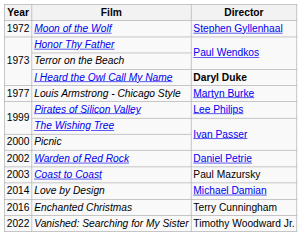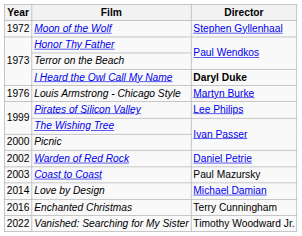Louis Armstrong - Chicago Style | Year: 1977 -> 1976
